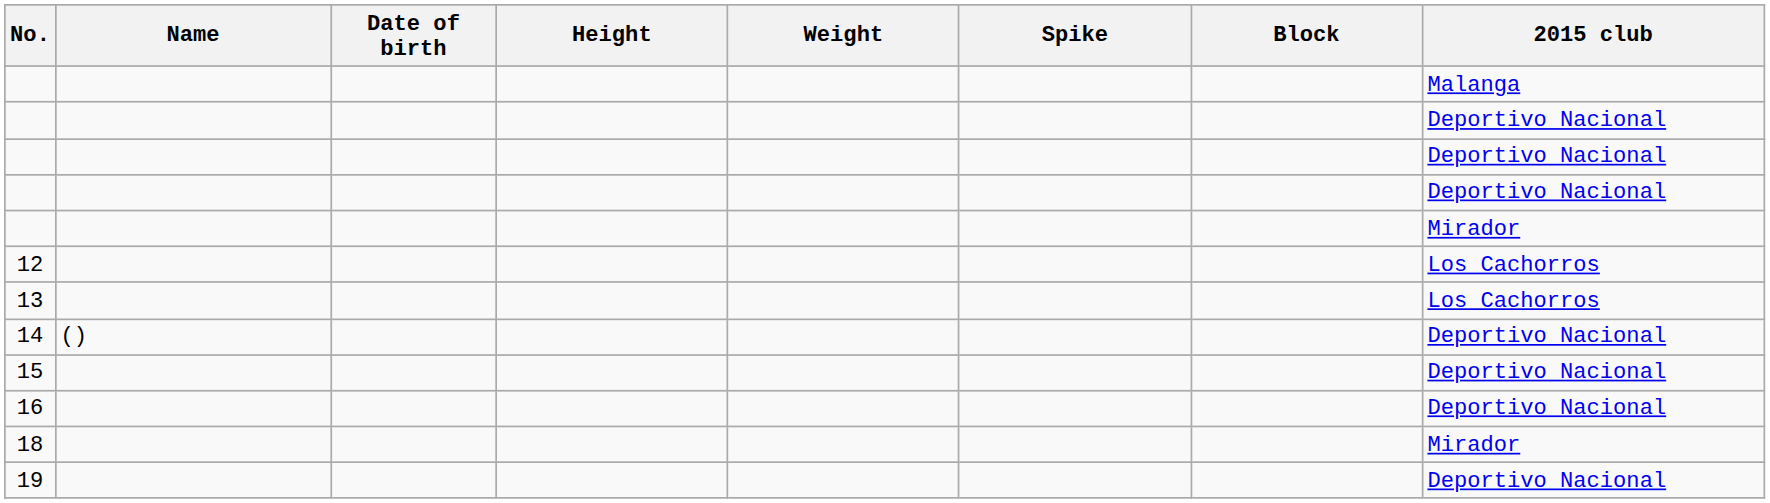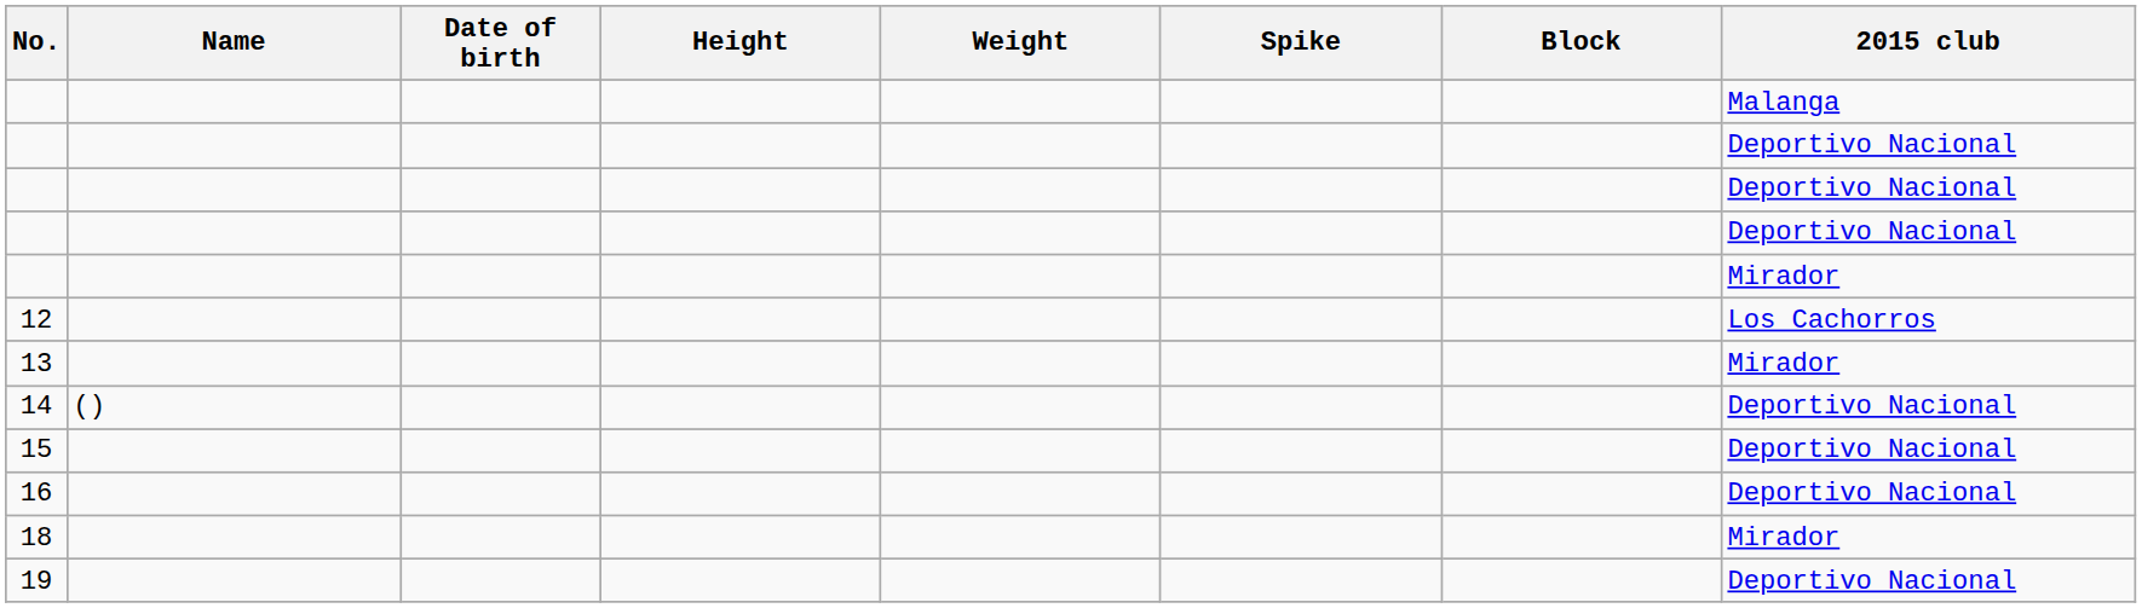13 | 2015 club: Los Cachorros -> Mirador
